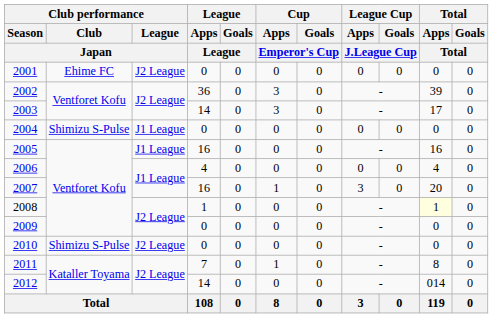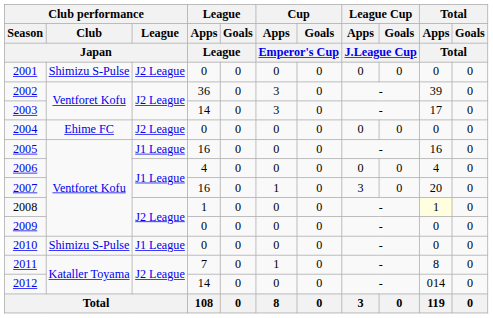2001 | Club performance / Club / Japan: Ehime FC -> Shimizu S-Pulse
2004 | Club performance / Club / Japan: Shimizu S-Pulse -> Ehime FC
2004 | Club performance / League / Japan: J1 League -> J2 League
2010 | Club performance / League / Japan: J2 League -> J1 League
